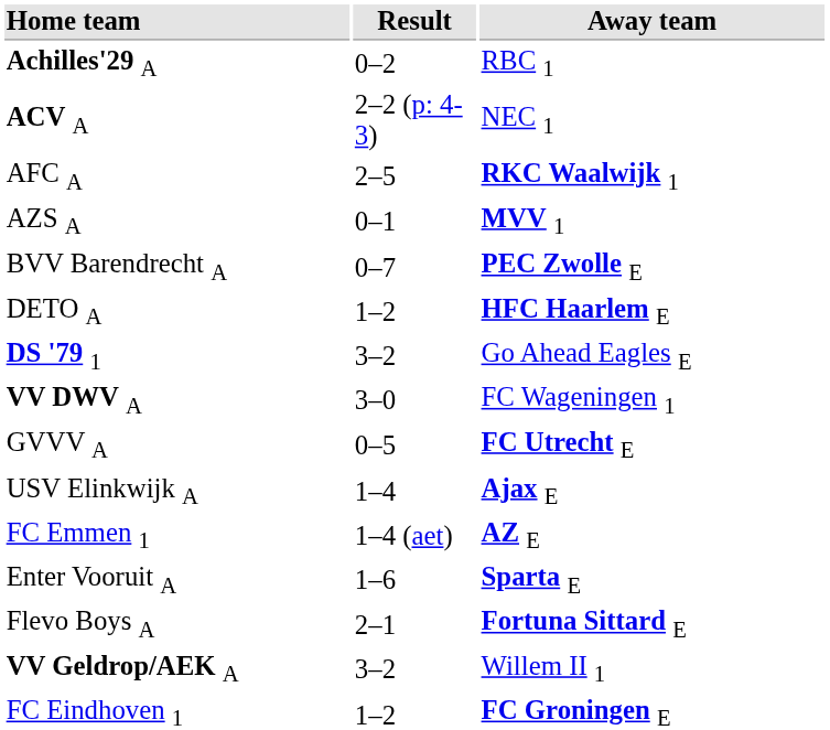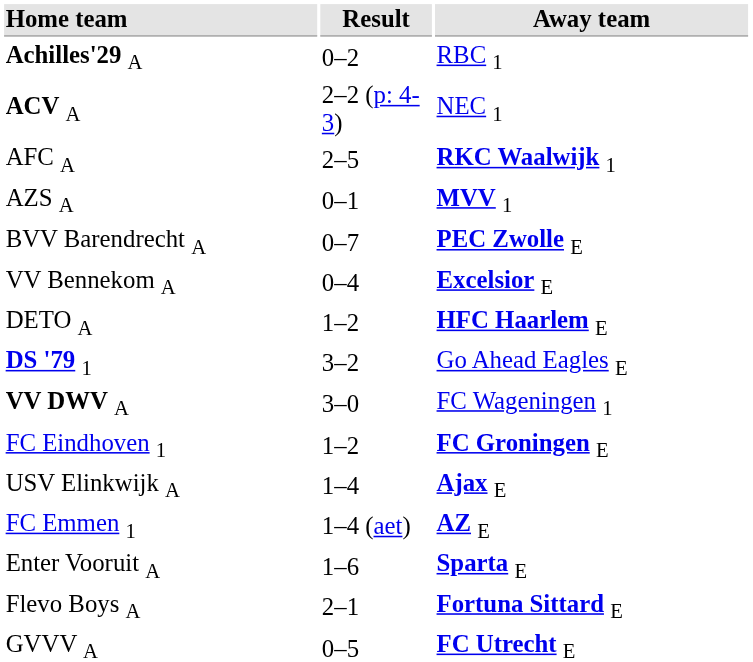+ row: VV Bennekom A | 0–4 | Excelsior E
rows swapped: FC Eindhoven 1 <-> GVVV A
- row: VV Geldrop/AEK A | 3–2 | Willem II 1
